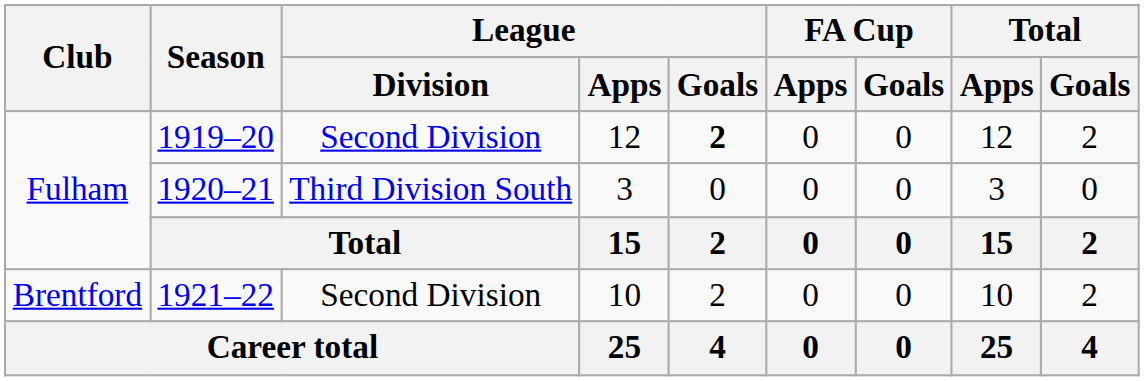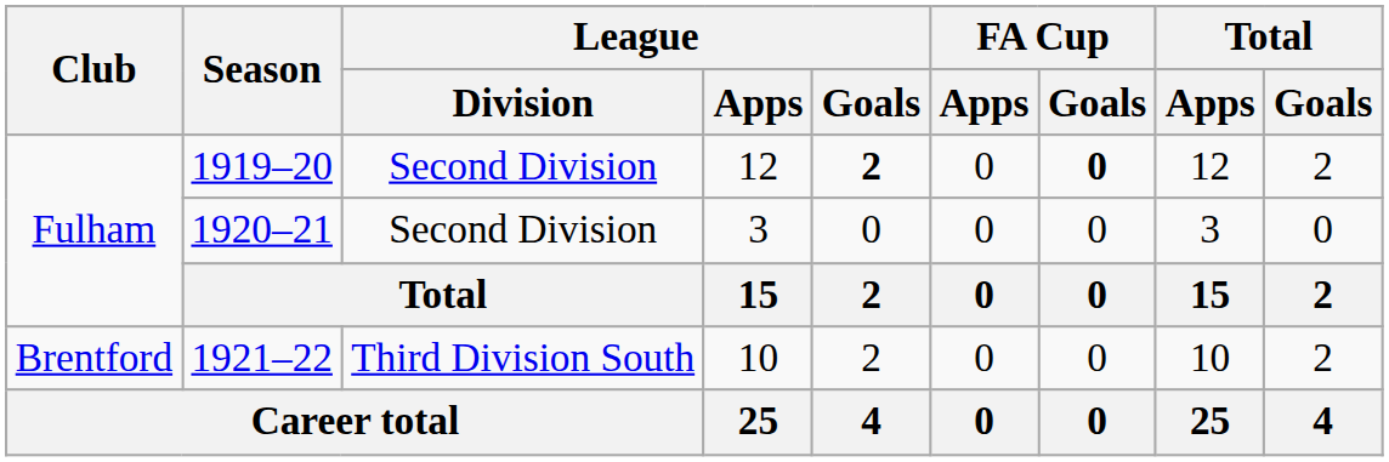1919–20 | FA Cup / Goals: normal -> bold
1920–21 | League / Division: Third Division South -> Second Division
1921–22 | League / Division: Second Division -> Third Division South
